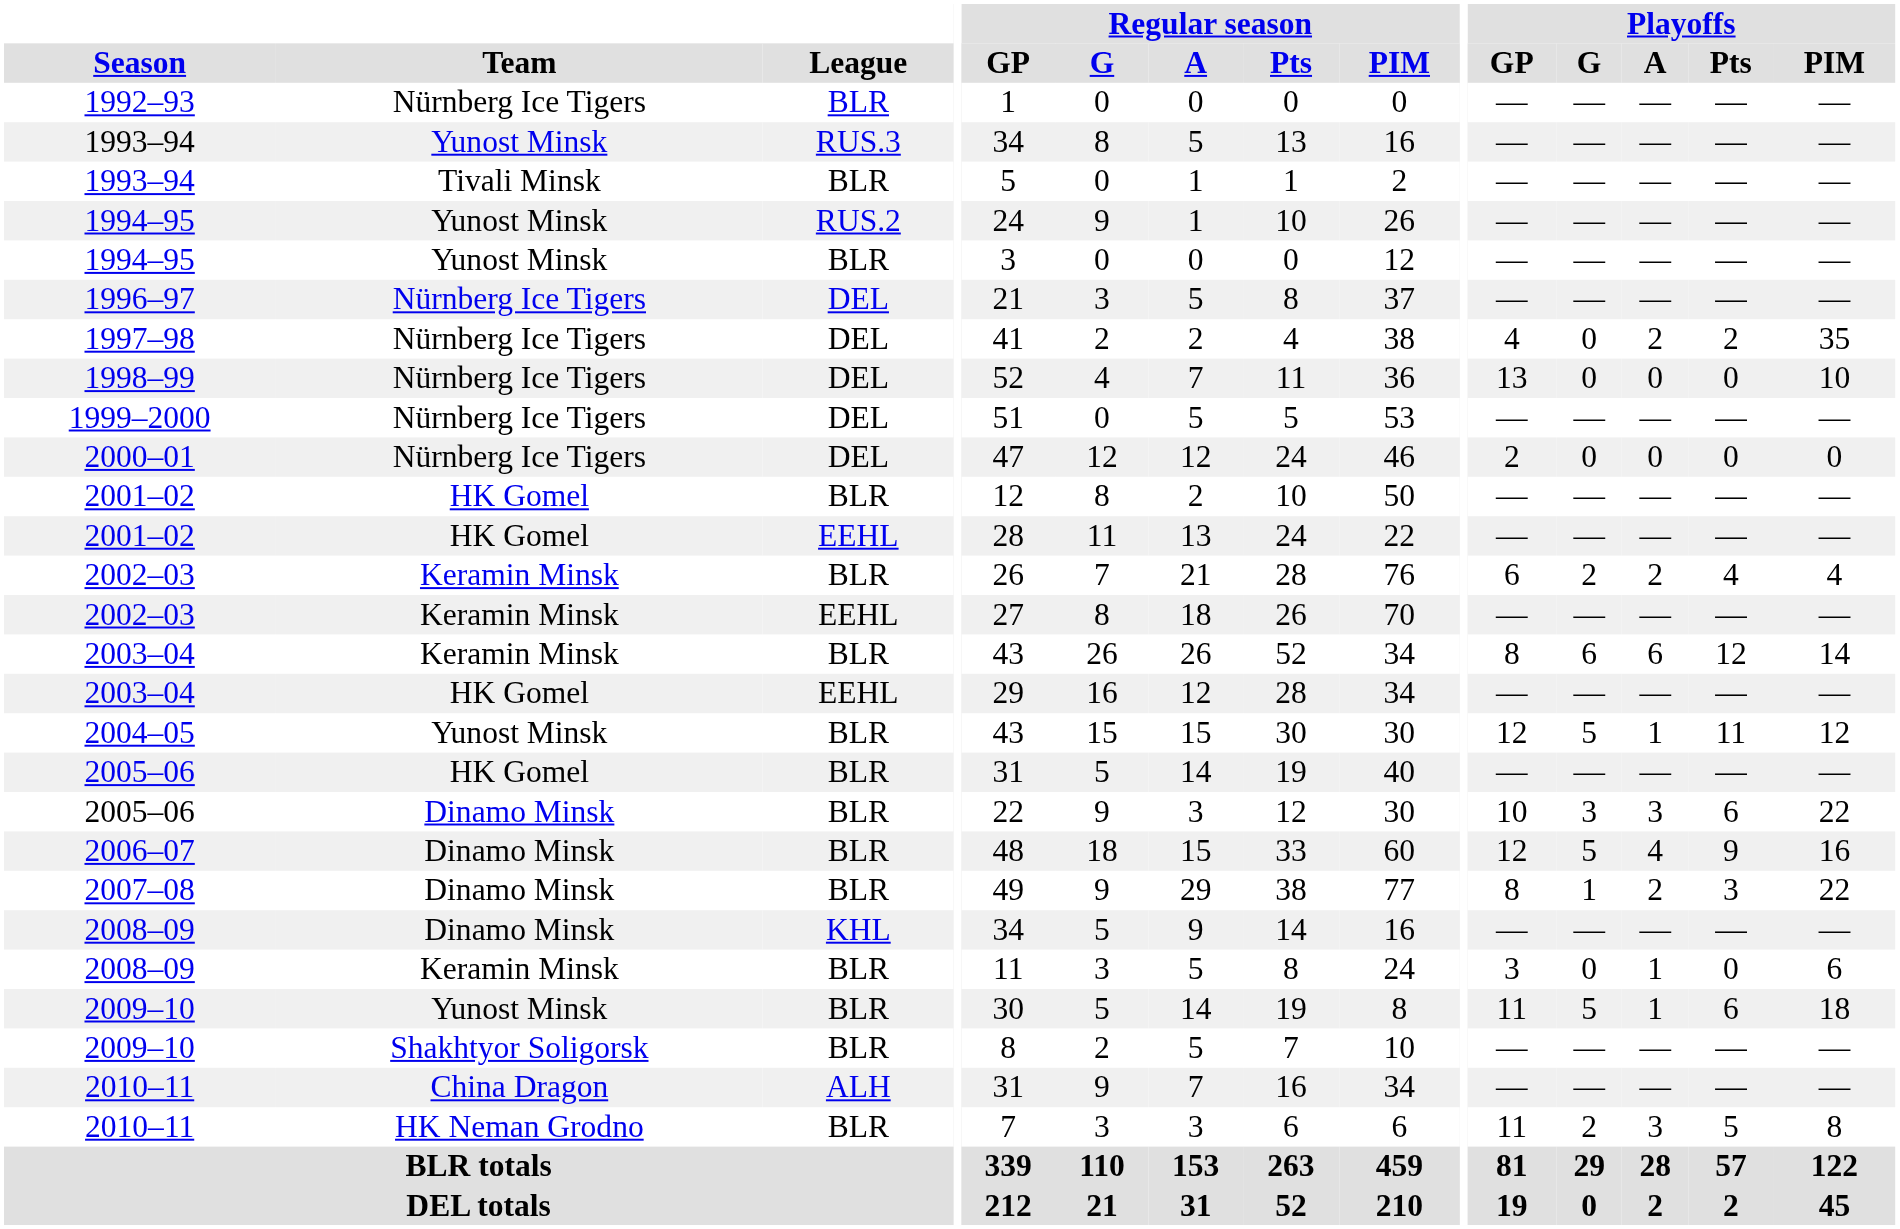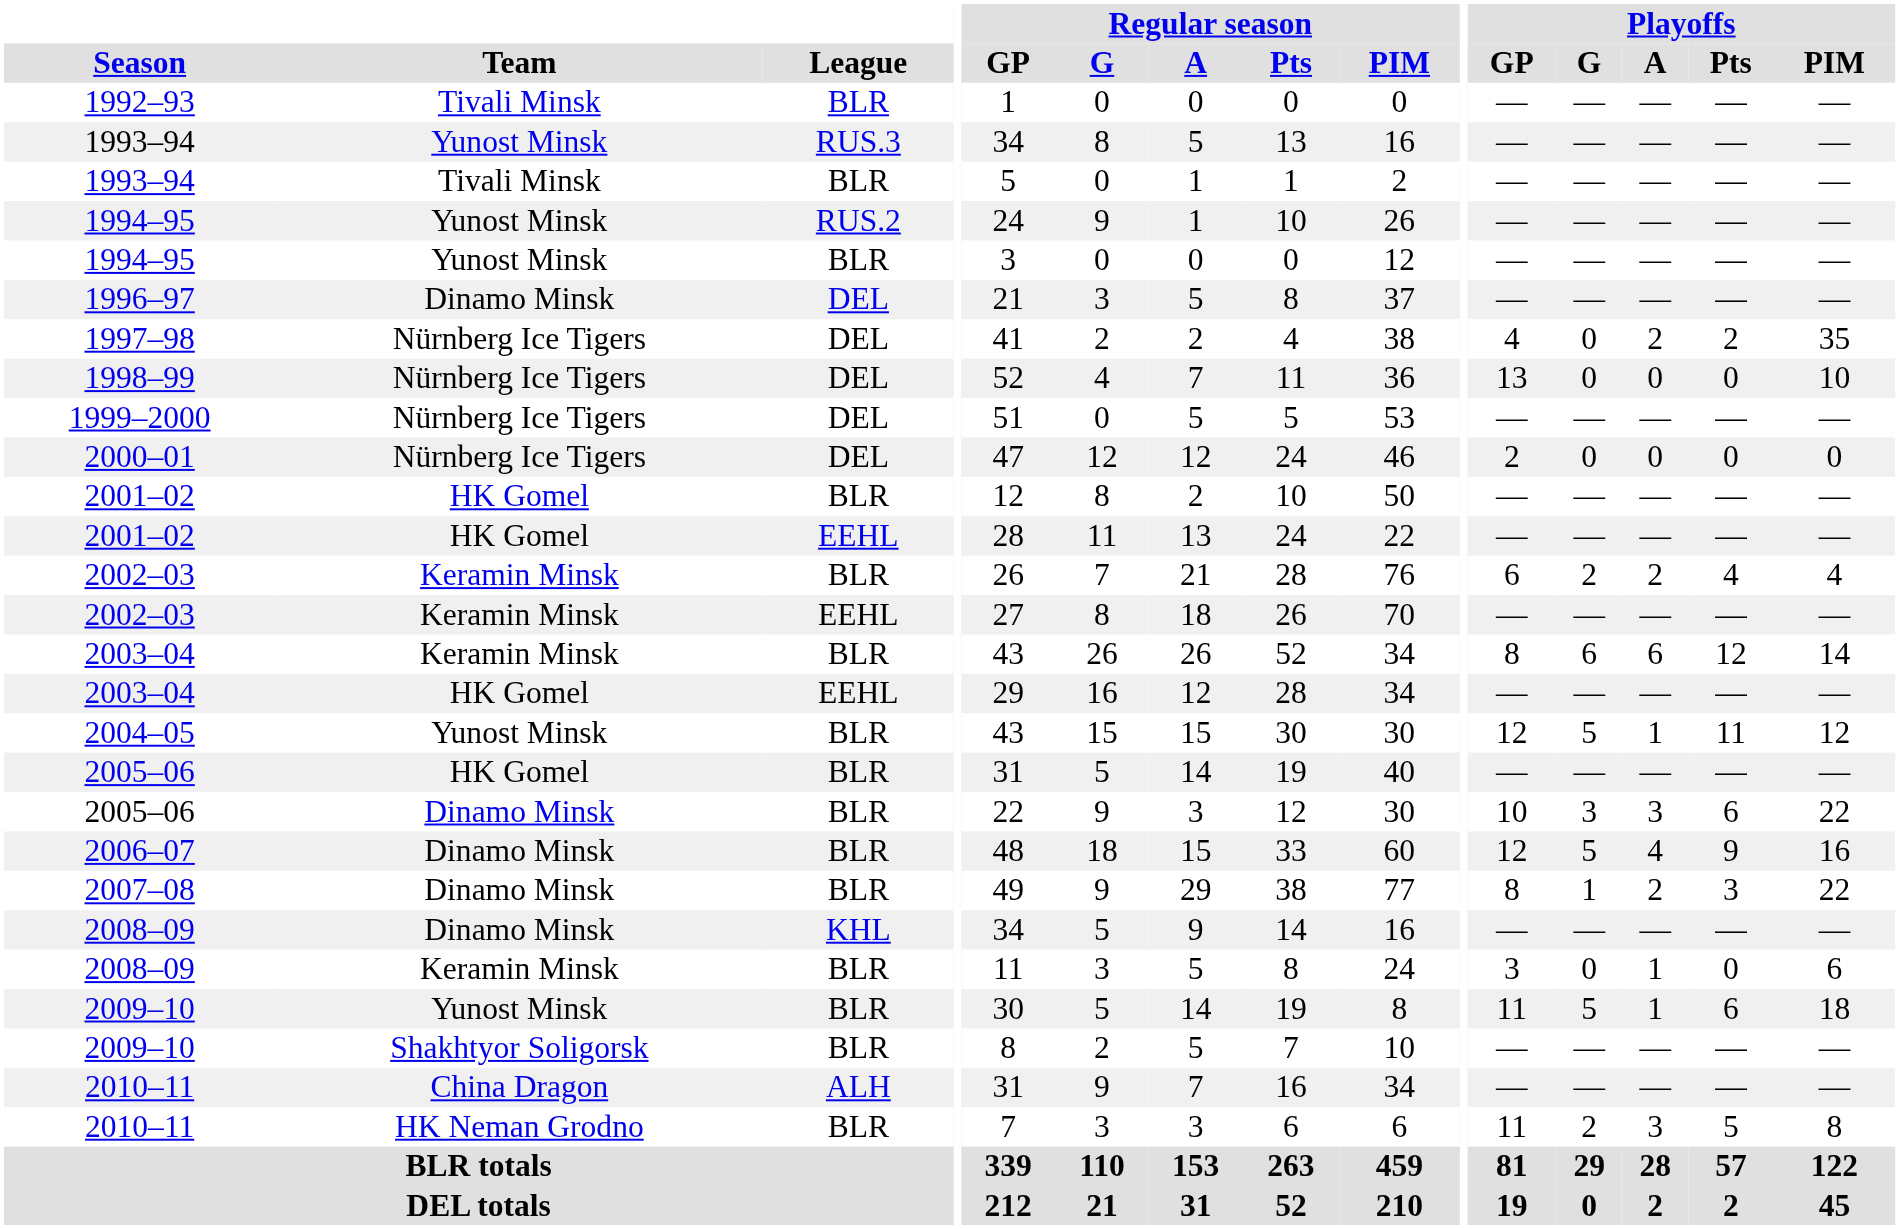1992–93 | Team: Nürnberg Ice Tigers -> Tivali Minsk
1996–97 | Team: Nürnberg Ice Tigers -> Dinamo Minsk
